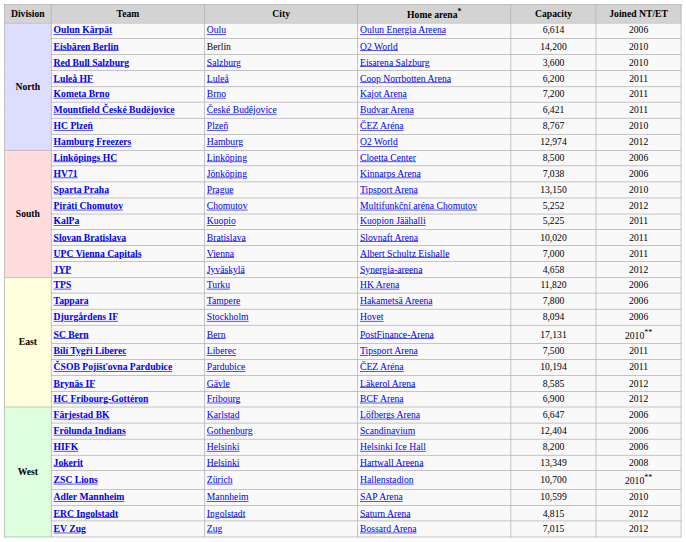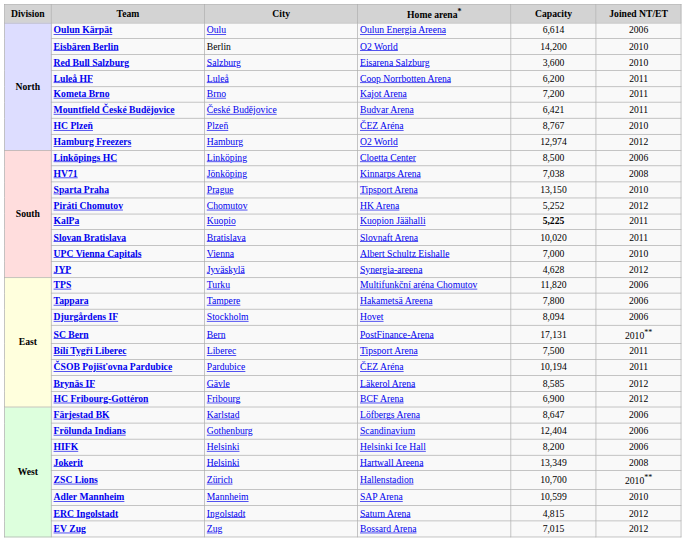HV71 | Joined NT/ET: 2006 -> 2008
Piráti Chomutov | Home arena*: Multifunkční aréna Chomutov -> HK Arena
KalPa | Capacity: normal -> bold
UPC Vienna Capitals | Joined NT/ET: 2011 -> 2010
JYP | Capacity: 4,658 -> 4,628
TPS | Home arena*: HK Arena -> Multifunkční aréna Chomutov
Färjestad BK | Capacity: 6,647 -> 8,647
